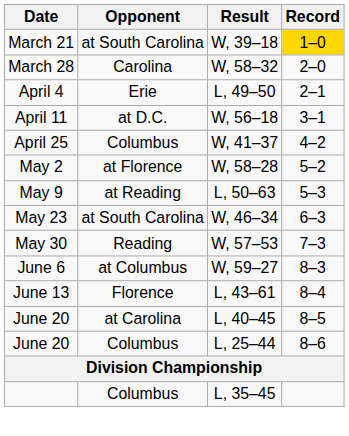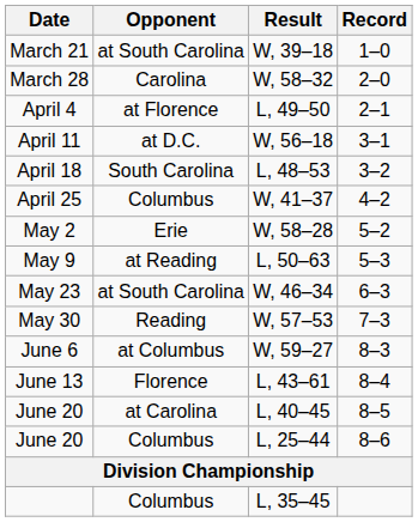March 21 | Record: gold background -> no background
April 4 | Opponent: Erie -> at Florence
+ row: April 18 | South Carolina | L, 48–53 | 3–2
May 2 | Opponent: at Florence -> Erie
